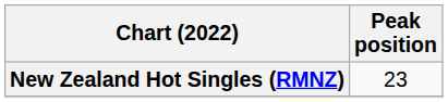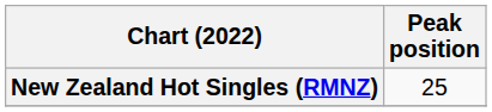New Zealand Hot Singles (RMNZ) | Peak position: 23 -> 25
